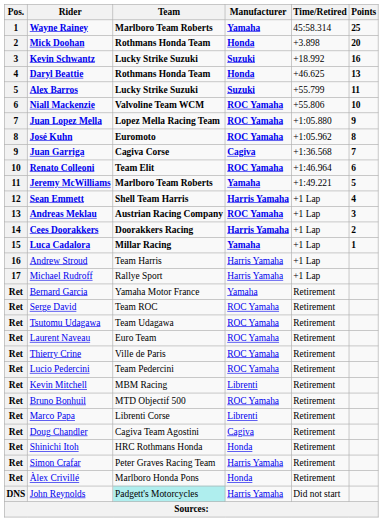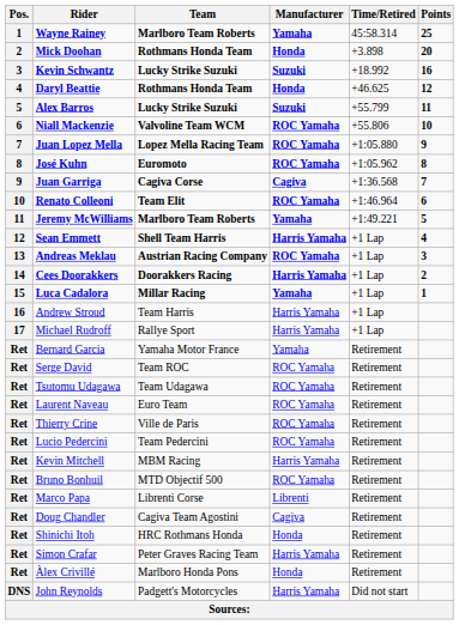Daryl Beattie | Points: 13 -> 12
Kevin Mitchell | Manufacturer: Librenti -> Harris Yamaha
John Reynolds | Team: paleturquoise background -> no background
